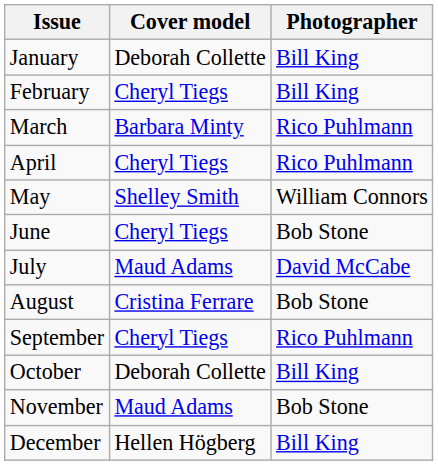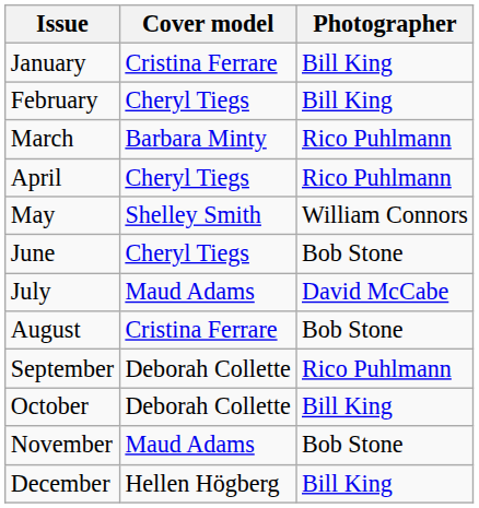January | Cover model: Deborah Collette -> Cristina Ferrare
September | Cover model: Cheryl Tiegs -> Deborah Collette
